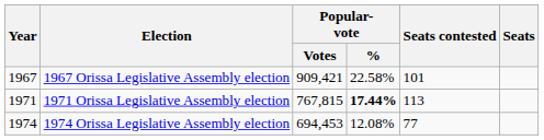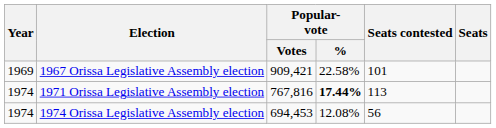1967 Orissa Legislative Assembly election | Year: 1967 -> 1969
1971 Orissa Legislative Assembly election | Year: 1971 -> 1974
1971 Orissa Legislative Assembly election | Popular- vote / Votes: 767,815 -> 767,816
1974 Orissa Legislative Assembly election | Seats contested: 77 -> 56
